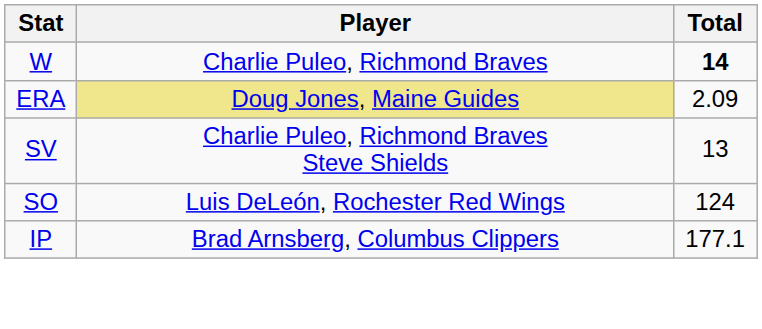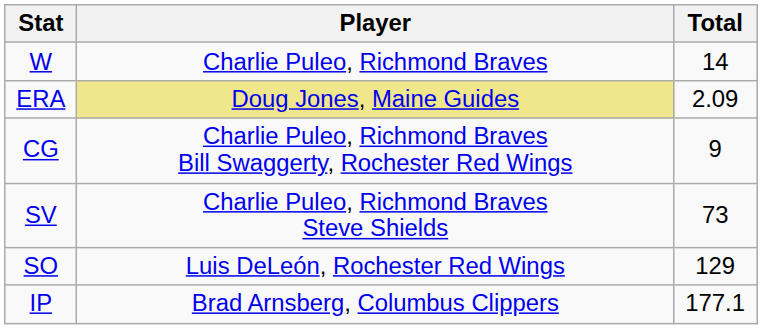W | Total: bold -> normal
+ row: CG | Charlie Puleo, Richmond Braves Bill Swaggerty, Rochester Red Wings | 9
SV | Total: 13 -> 73
SO | Total: 124 -> 129
